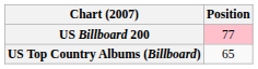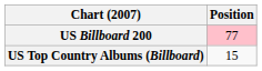US Top Country Albums (Billboard) | Position: 65 -> 15
